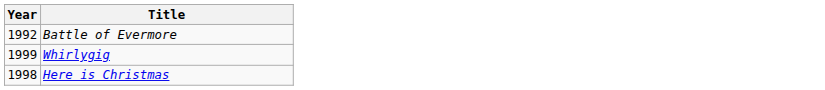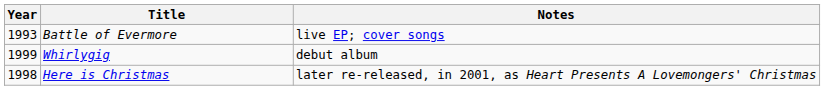+ column: Notes | live EP; cover songs | debut album | later re-released, in 2001, as Heart Presents A Lovemongers' Christmas
Battle of Evermore | Year: 1992 -> 1993
